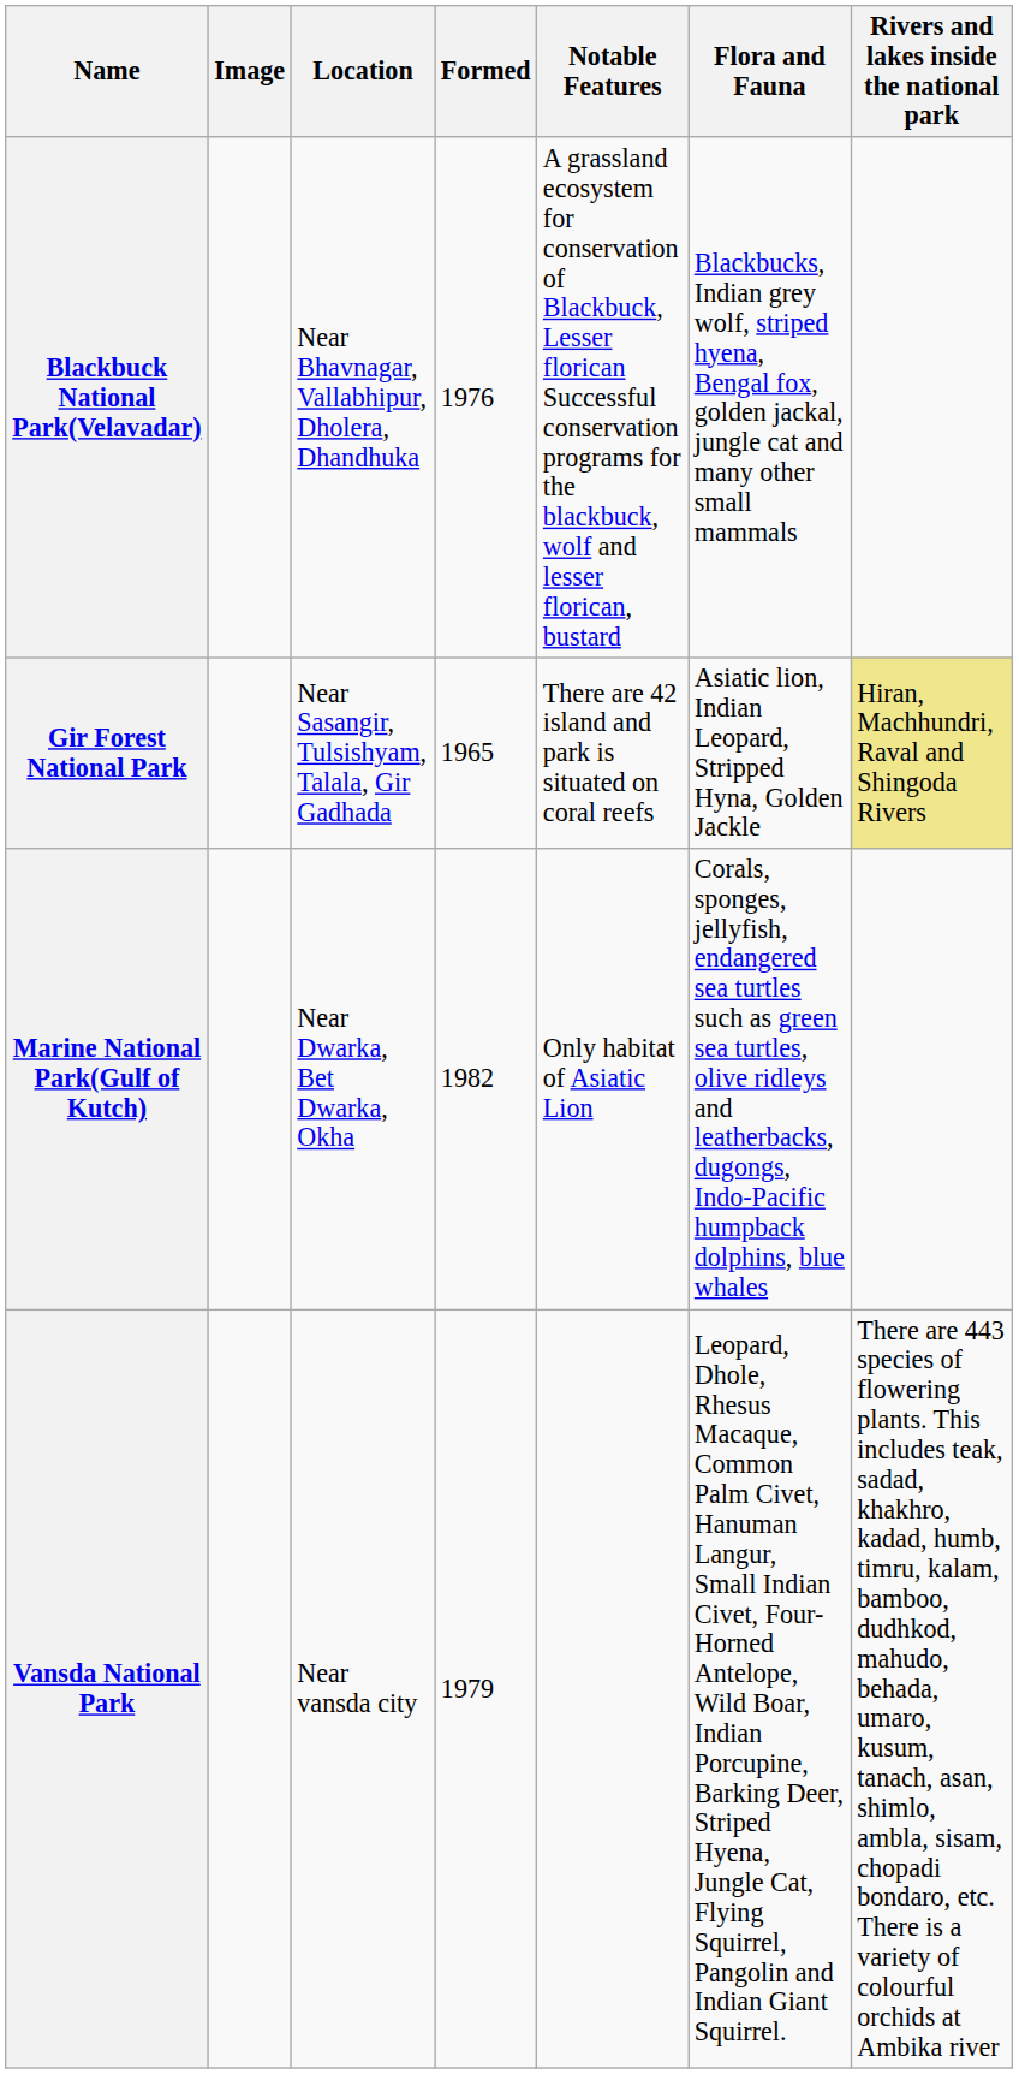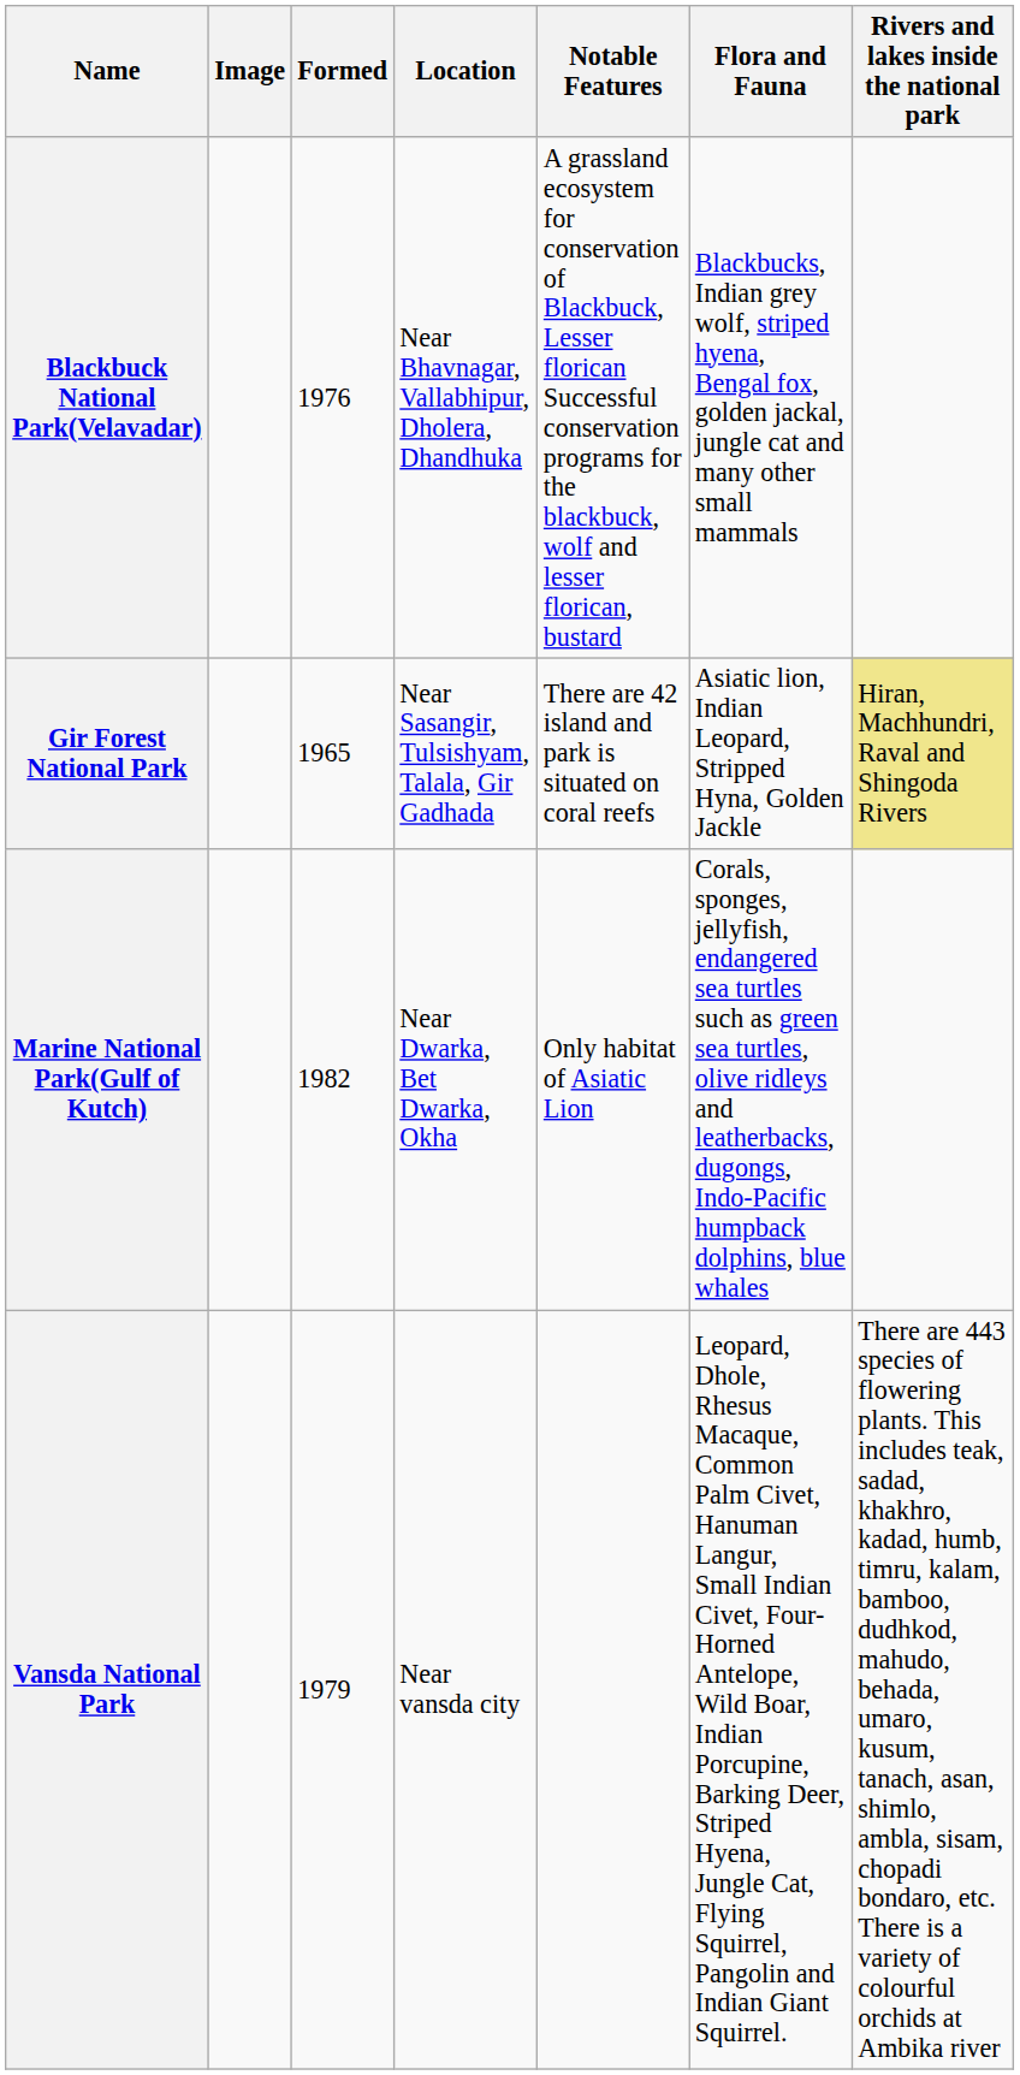columns swapped: Location <-> Formed
